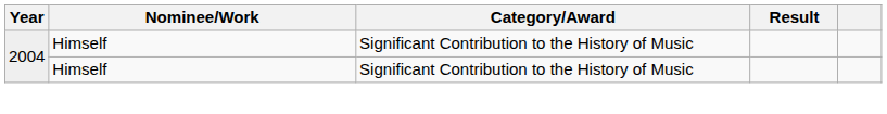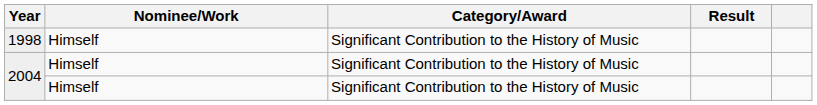+ row: 1998 | Himself | Significant Contribution to the History of Music
